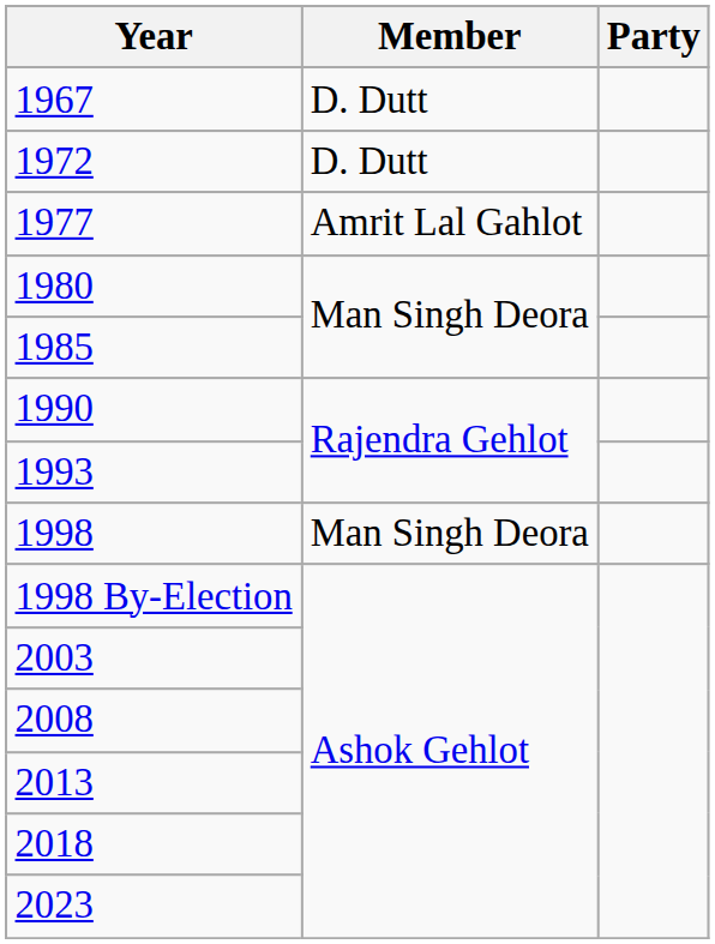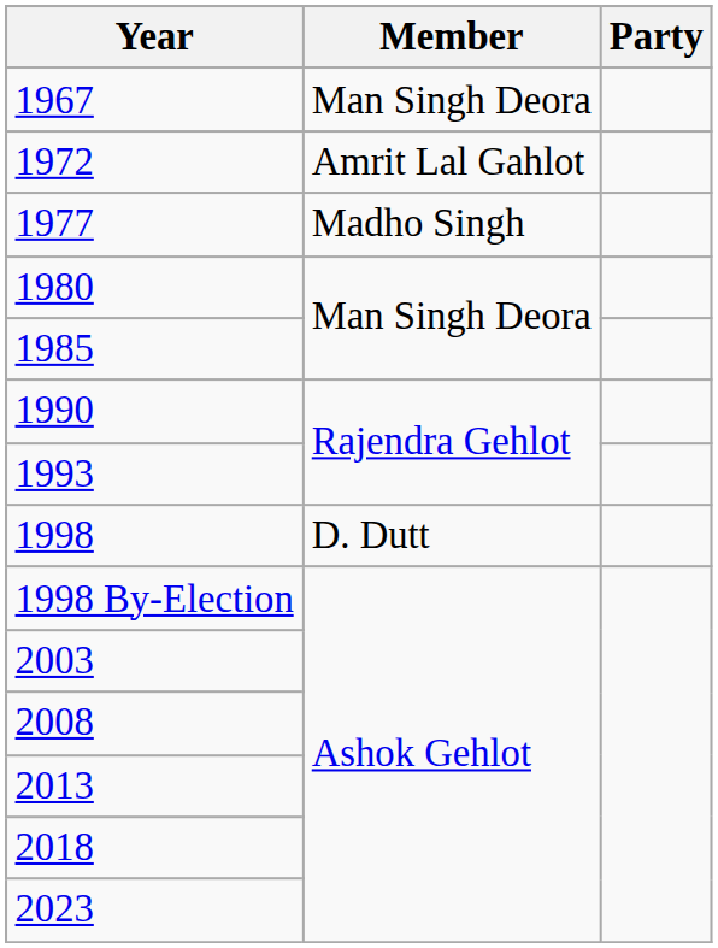1967 | Member: D. Dutt -> Man Singh Deora
1972 | Member: D. Dutt -> Amrit Lal Gahlot
1977 | Member: Amrit Lal Gahlot -> Madho Singh
1998 | Member: Man Singh Deora -> D. Dutt
